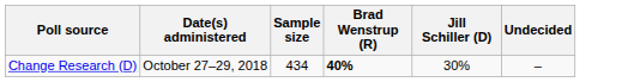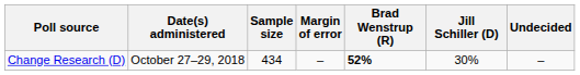+ column: Margin of error | –
Change Research (D) | Brad Wenstrup (R): 40% -> 52%
